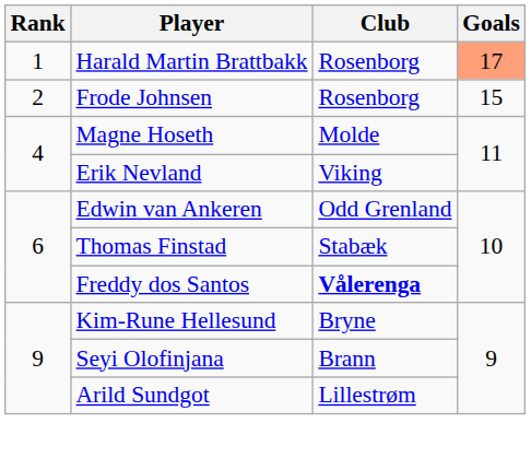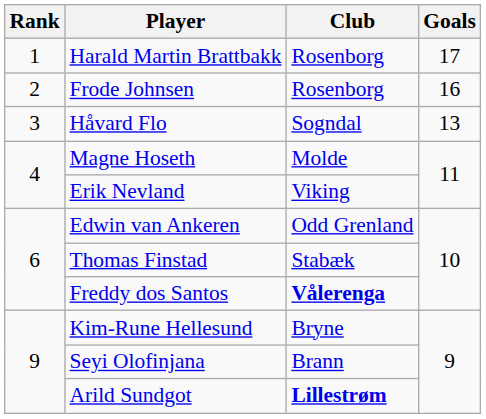Harald Martin Brattbakk | Goals: lightsalmon background -> no background
Frode Johnsen | Goals: 15 -> 16
+ row: 3 | Håvard Flo | Sogndal | 13
Arild Sundgot | Club: normal -> bold
